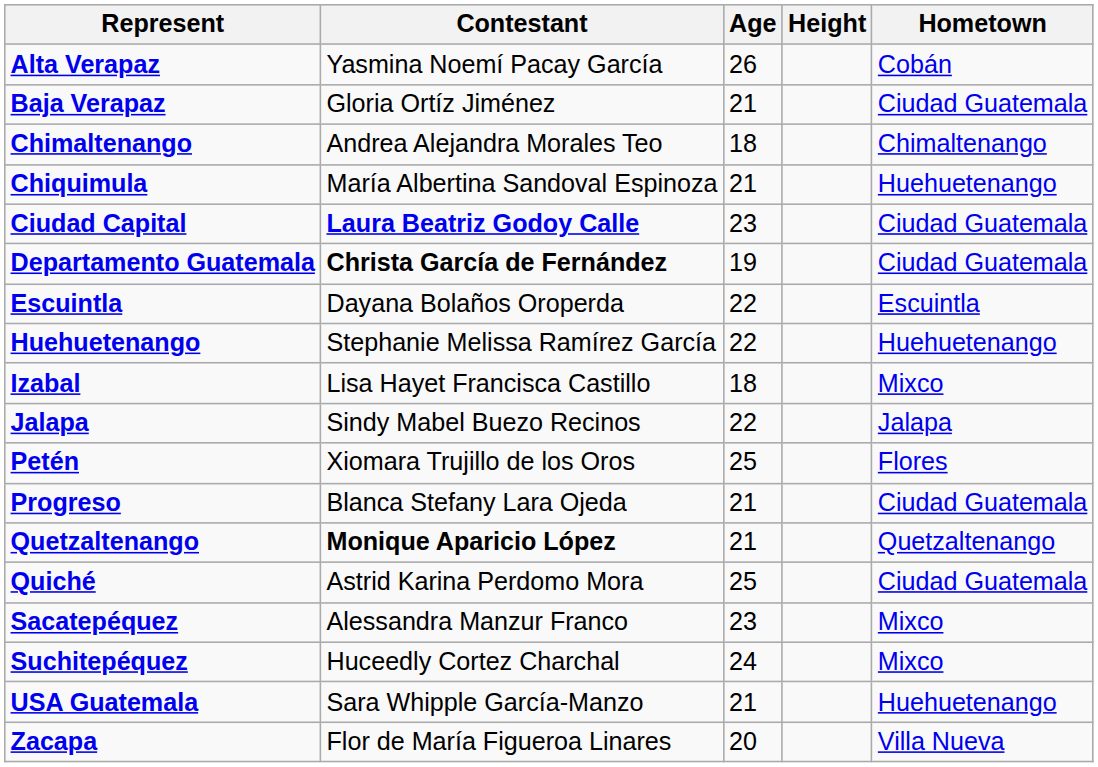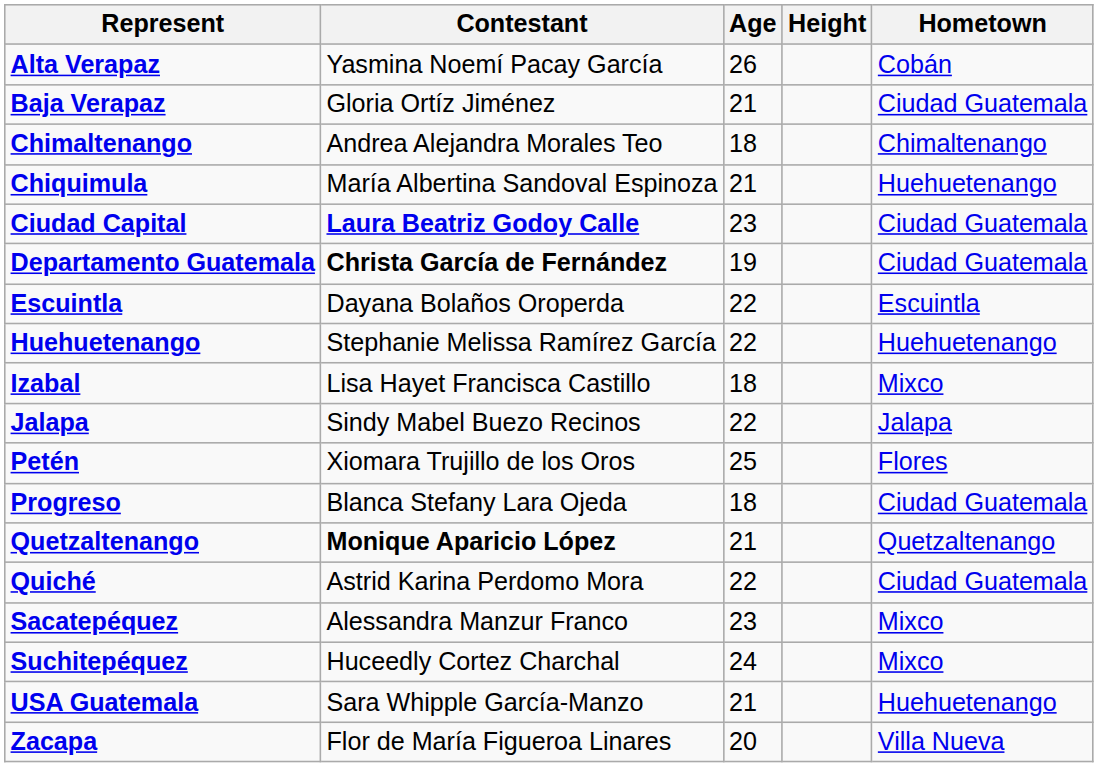Progreso | Age: 21 -> 18
Quiché | Age: 25 -> 22
